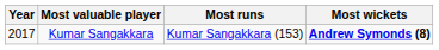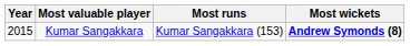Kumar Sangakkara | Year: 2017 -> 2015
